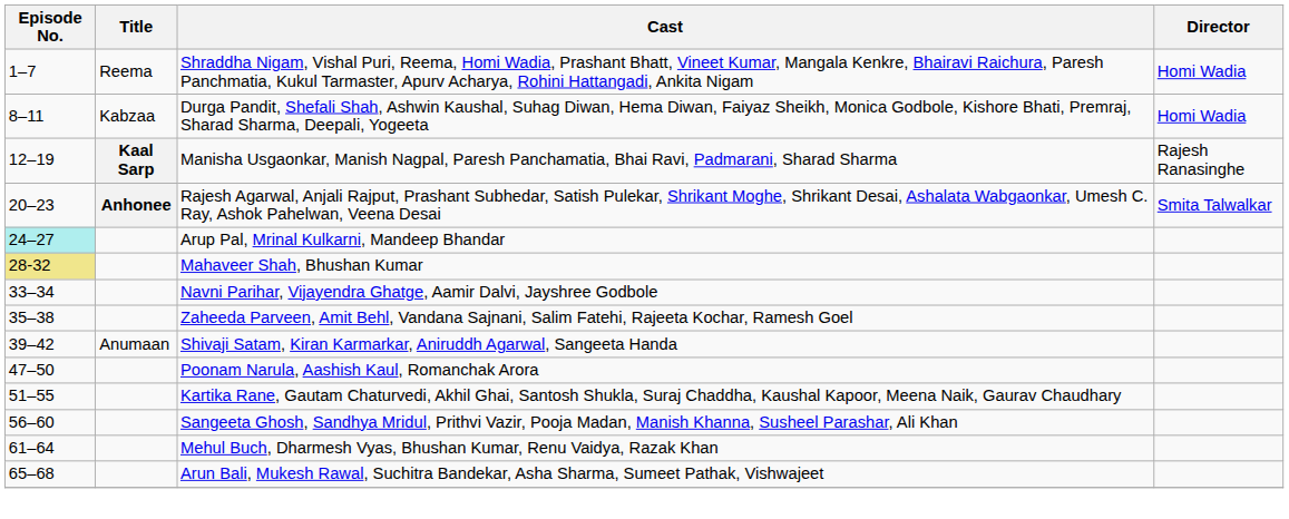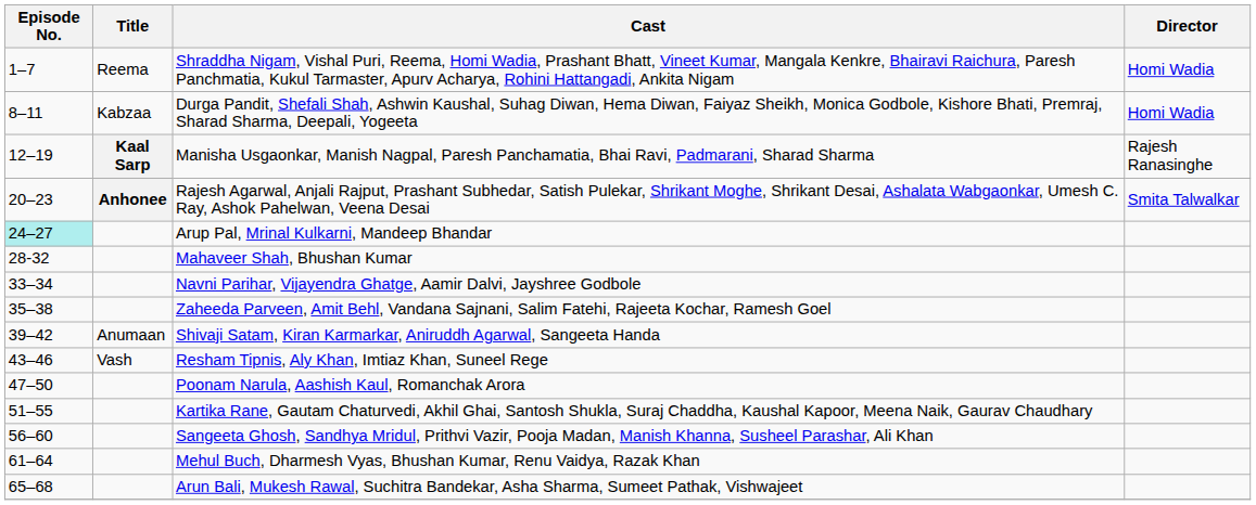Mahaveer Shah, Bhushan Kumar | Episode No.: khaki background -> no background
+ row: 43–46 | Vash | Resham Tipnis, Aly Khan, Imtiaz Khan, Suneel Rege
